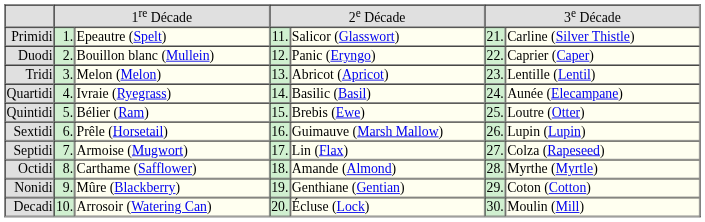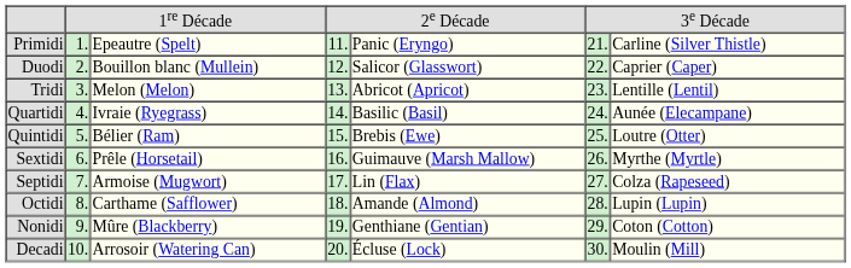Primidi | column 5: Salicor (Glasswort) -> Panic (Eryngo)
Duodi | column 5: Panic (Eryngo) -> Salicor (Glasswort)
Sextidi | column 7: Lupin (Lupin) -> Myrthe (Myrtle)
Octidi | column 7: Myrthe (Myrtle) -> Lupin (Lupin)
